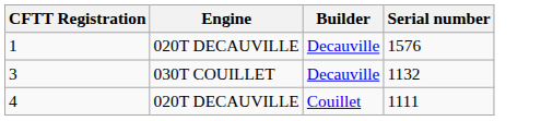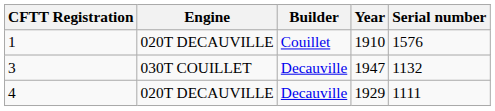+ column: Year | 1910 | 1947 | 1929
1 | Builder: Decauville -> Couillet
4 | Builder: Couillet -> Decauville
